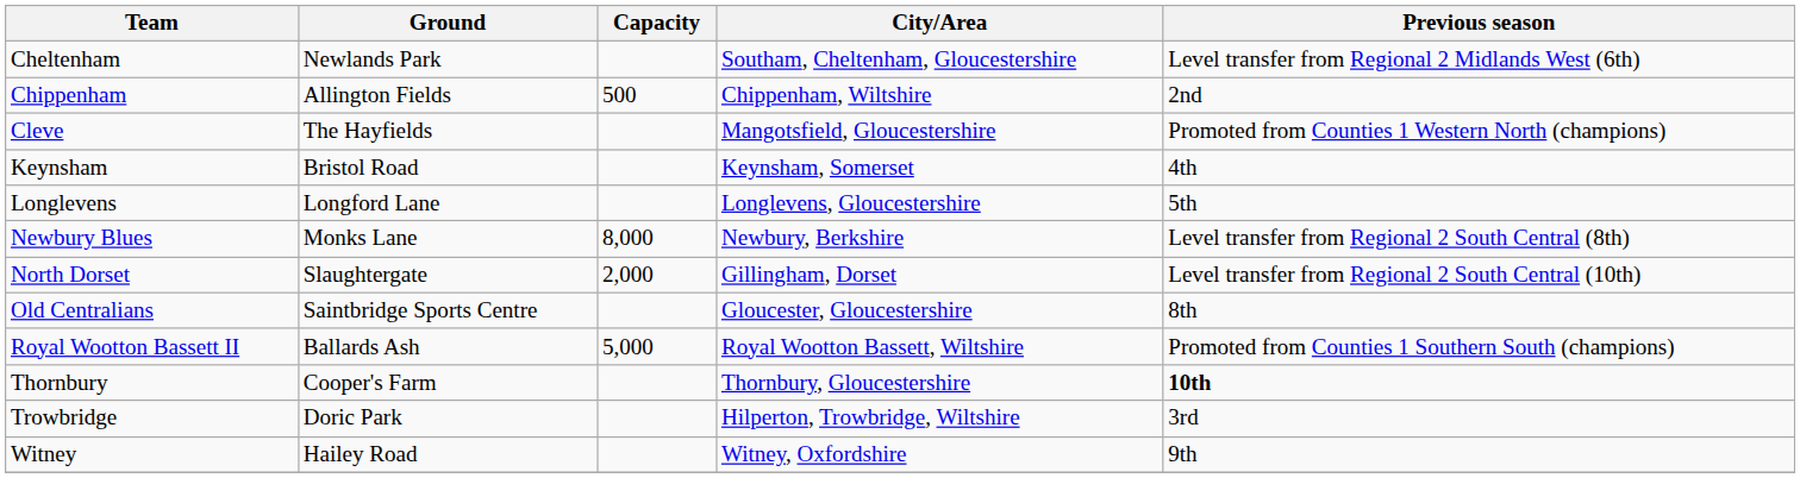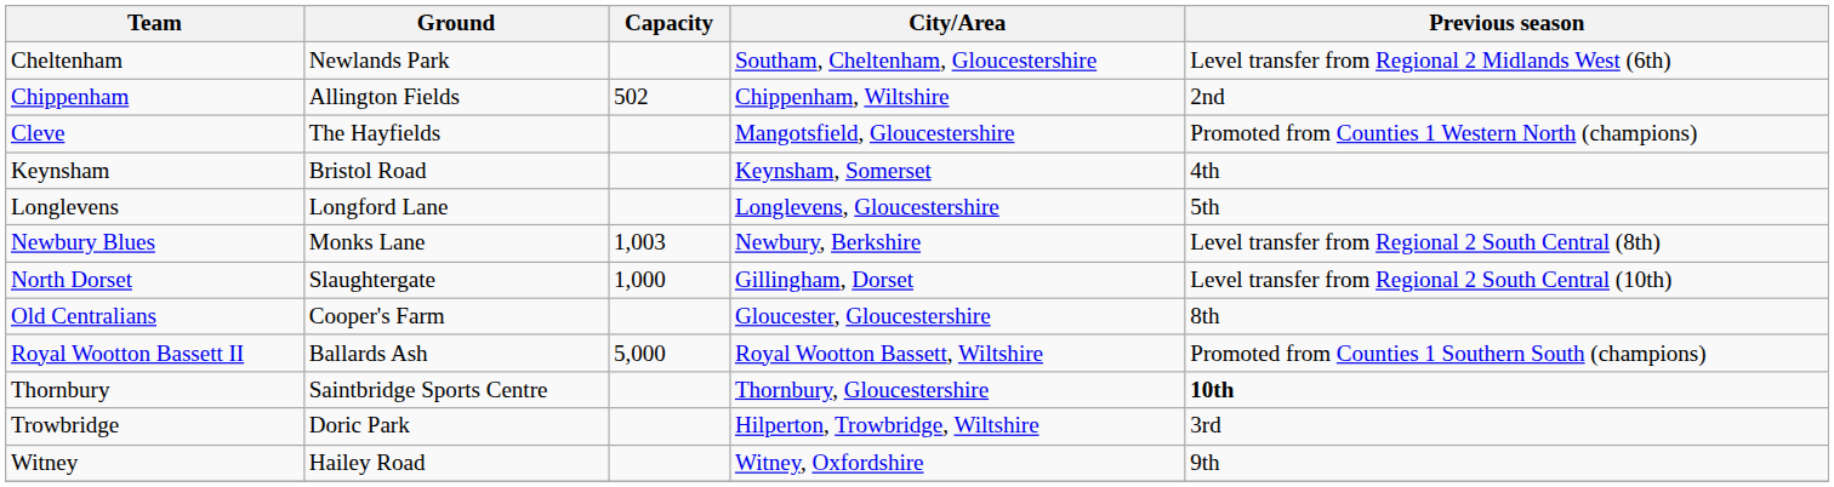Chippenham | Capacity: 500 -> 502
Newbury Blues | Capacity: 8,000 -> 1,003
North Dorset | Capacity: 2,000 -> 1,000
Old Centralians | Ground: Saintbridge Sports Centre -> Cooper's Farm
Thornbury | Ground: Cooper's Farm -> Saintbridge Sports Centre
